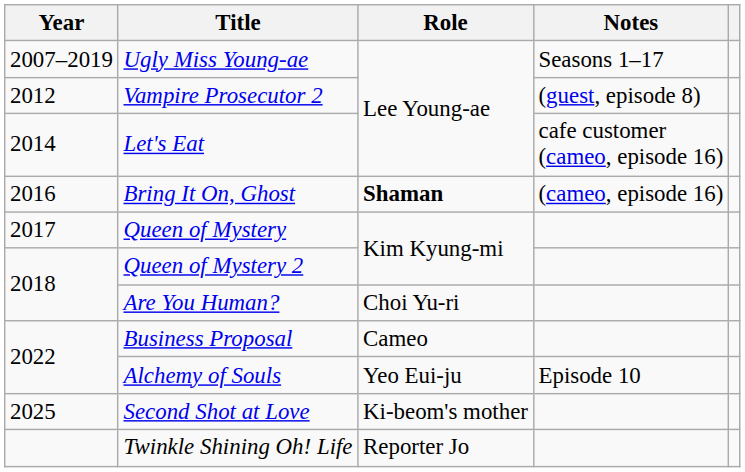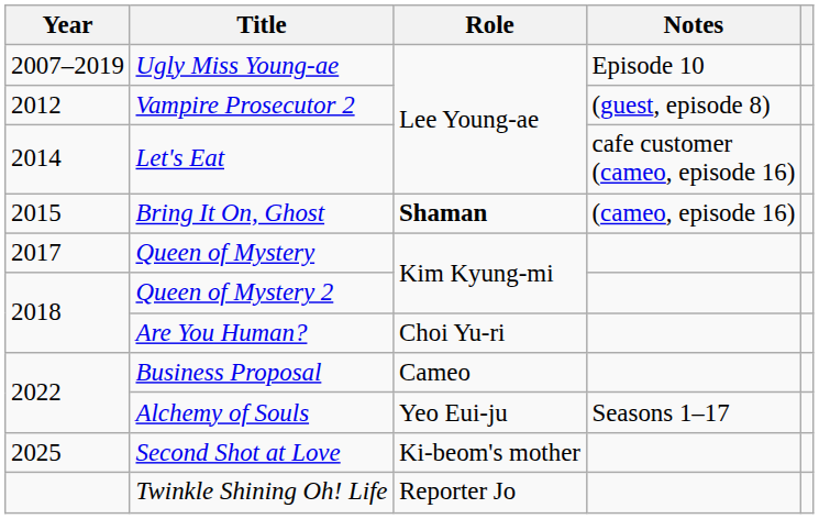Ugly Miss Young-ae | Notes: Seasons 1–17 -> Episode 10
Bring It On, Ghost | Year: 2016 -> 2015
Alchemy of Souls | Notes: Episode 10 -> Seasons 1–17
